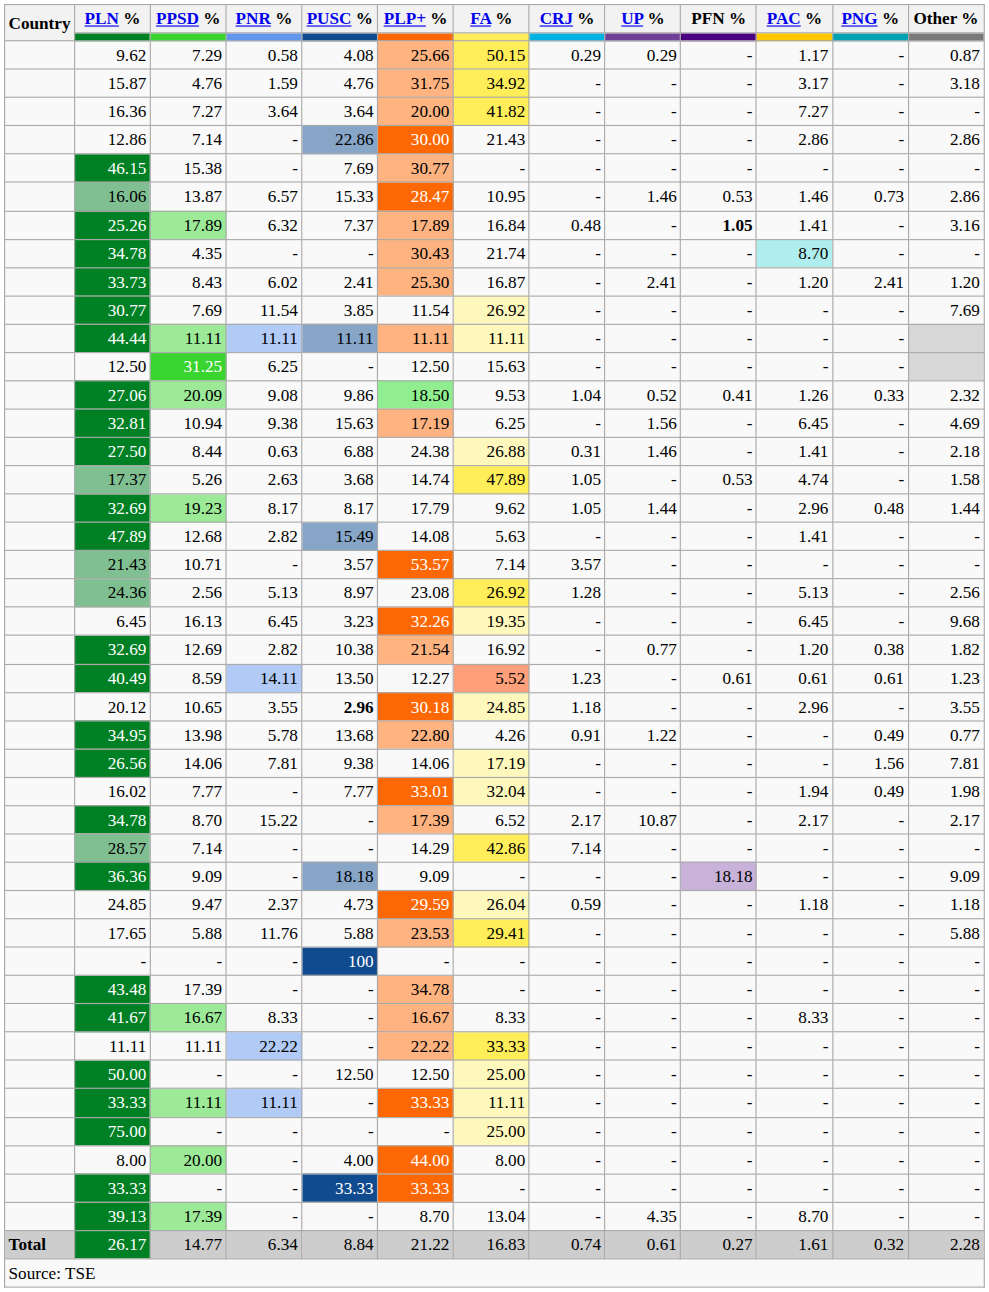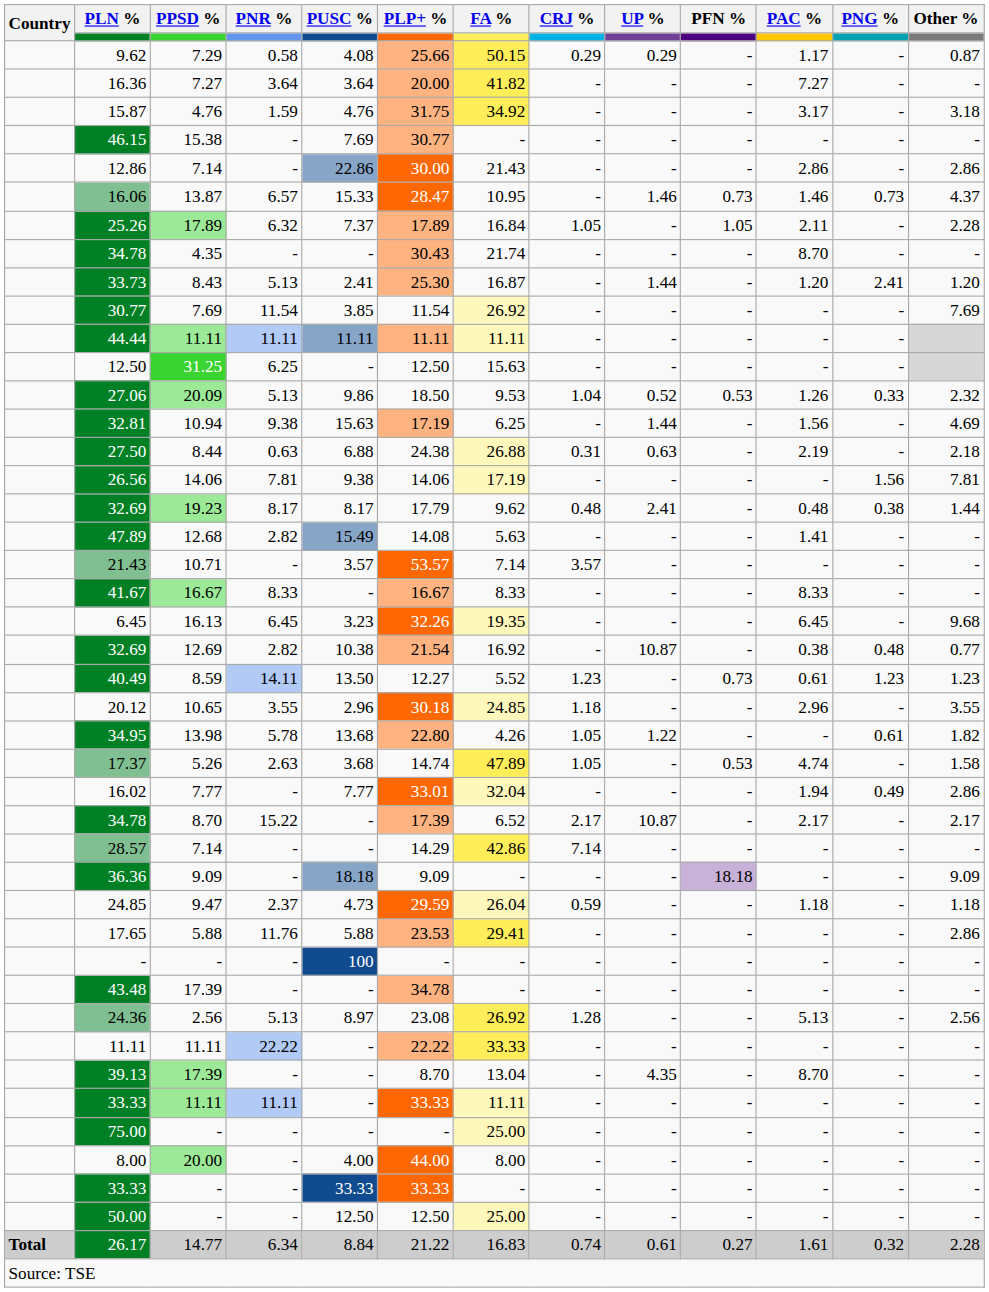rows swapped: 16.36 <-> 15.87
rows swapped: 12.86 <-> 46.15
16.06 | PFN %: 0.53 -> 0.73
16.06 | Other %: 2.86 -> 4.37
25.26 | CRJ %: 0.48 -> 1.05
25.26 | PFN %: bold -> normal
25.26 | PAC %: 1.41 -> 2.11
25.26 | Other %: 3.16 -> 2.28
34.78 / 4.35 | PAC %: paleturquoise background -> no background
33.73 | PNR %: 6.02 -> 5.13
33.73 | UP %: 2.41 -> 1.44
27.06 | PNR %: 9.08 -> 5.13
27.06 | PLP+ %: lightgreen background -> no background
27.06 | PFN %: 0.41 -> 0.53
32.81 | UP %: 1.56 -> 1.44
32.81 | PAC %: 6.45 -> 1.56
27.50 | UP %: 1.46 -> 0.63
27.50 | PAC %: 1.41 -> 2.19
rows swapped: 17.37 <-> 26.56
32.69 / 19.23 | CRJ %: 1.05 -> 0.48
32.69 / 19.23 | UP %: 1.44 -> 2.41
32.69 / 19.23 | PAC %: 2.96 -> 0.48
32.69 / 19.23 | PNG %: 0.48 -> 0.38
rows swapped: 24.36 <-> 41.67
32.69 / 12.69 | UP %: 0.77 -> 10.87
32.69 / 12.69 | PAC %: 1.20 -> 0.38
32.69 / 12.69 | PNG %: 0.38 -> 0.48
32.69 / 12.69 | Other %: 1.82 -> 0.77
40.49 | FA %: lightsalmon background -> no background
40.49 | PFN %: 0.61 -> 0.73
40.49 | PNG %: 0.61 -> 1.23
20.12 | PUSC %: bold -> normal
34.95 | CRJ %: 0.91 -> 1.05
34.95 | PNG %: 0.49 -> 0.61
34.95 | Other %: 0.77 -> 1.82
16.02 | Other %: 1.98 -> 2.86
17.65 | Other %: 5.88 -> 2.86
rows swapped: 39.13 <-> 50.00
